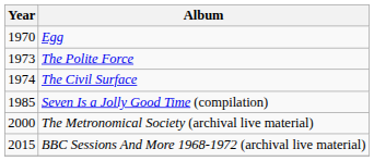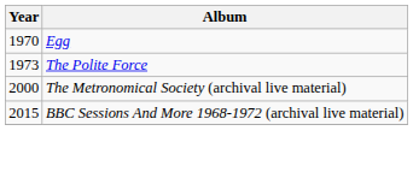- row: 1974 | The Civil Surface
- row: 1985 | Seven Is a Jolly Good Time (compilation)
